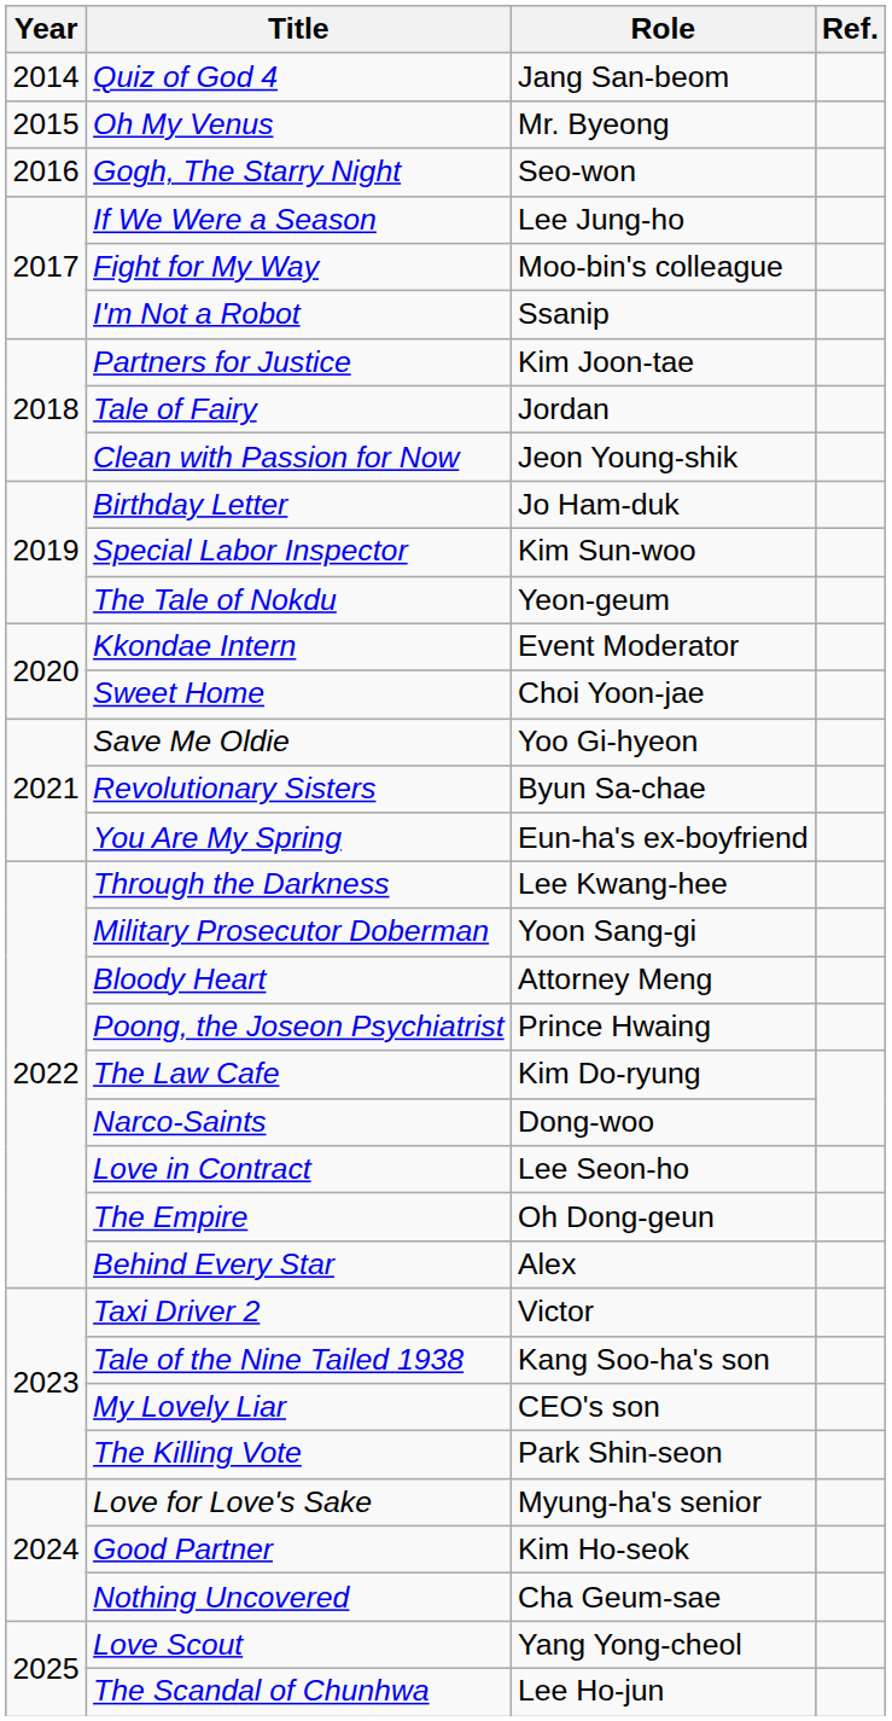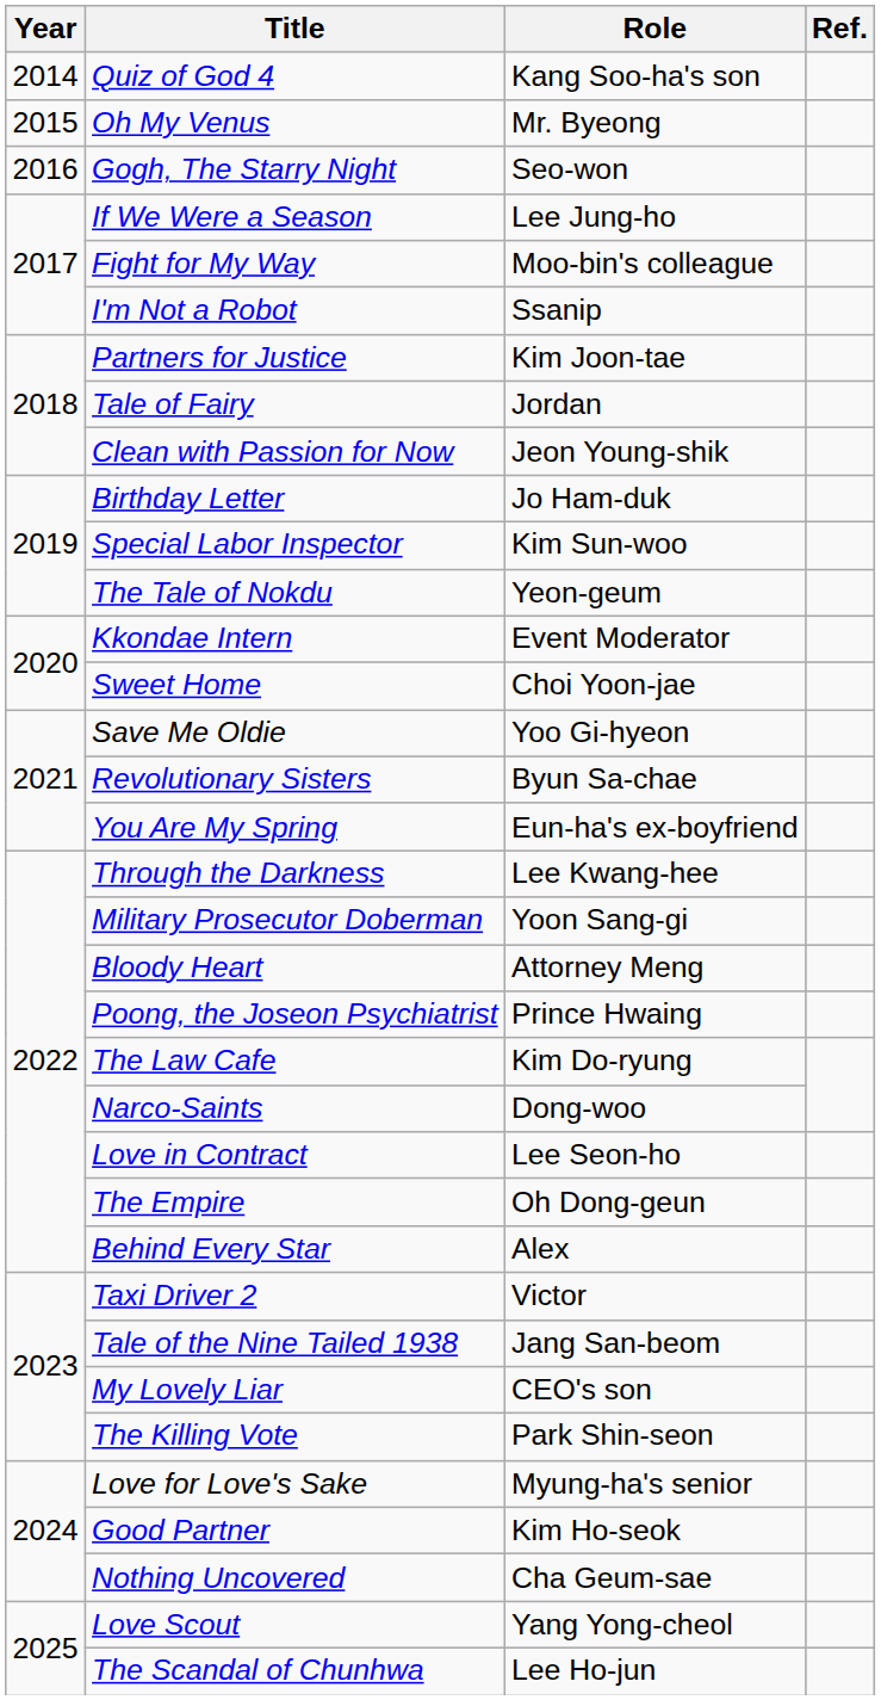Quiz of God 4 | Role: Jang San-beom -> Kang Soo-ha's son
Tale of the Nine Tailed 1938 | Role: Kang Soo-ha's son -> Jang San-beom
